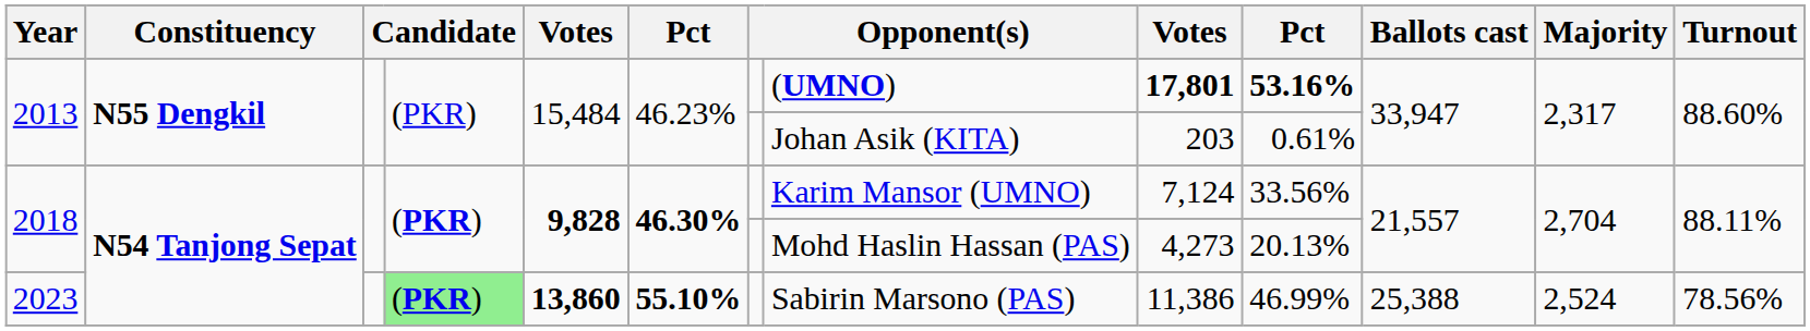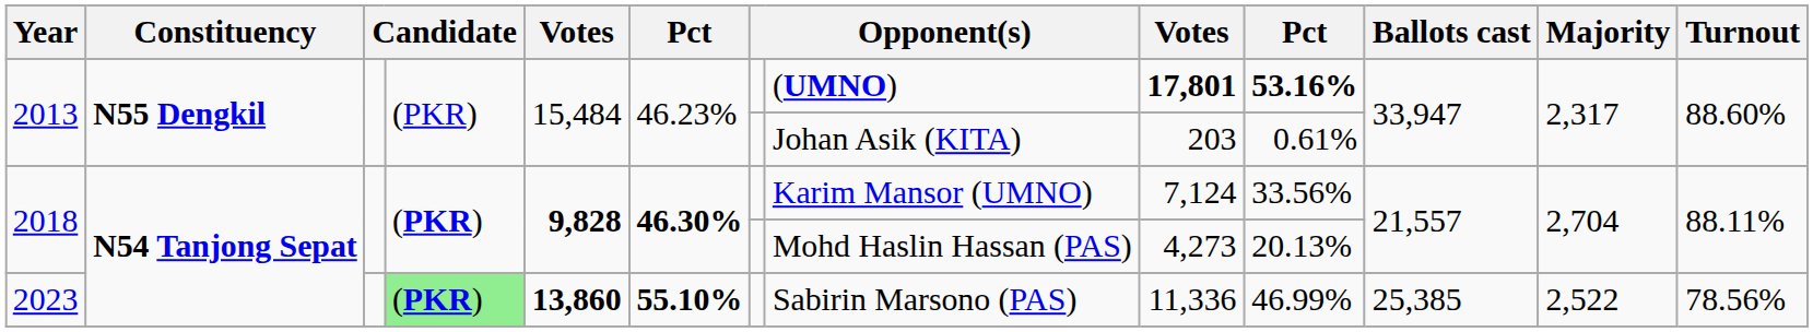2023 | column 9: 11,386 -> 11,336
2023 | Ballots cast: 25,388 -> 25,385
2023 | Majority: 2,524 -> 2,522
